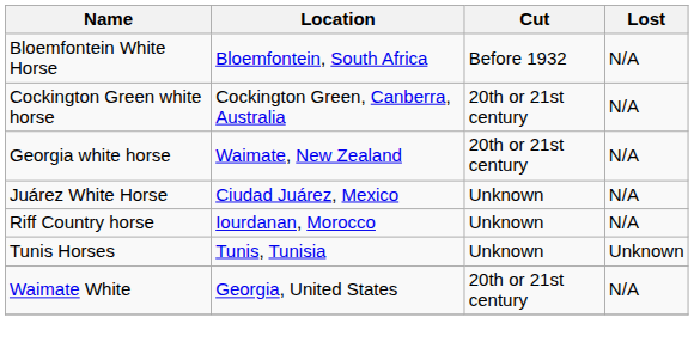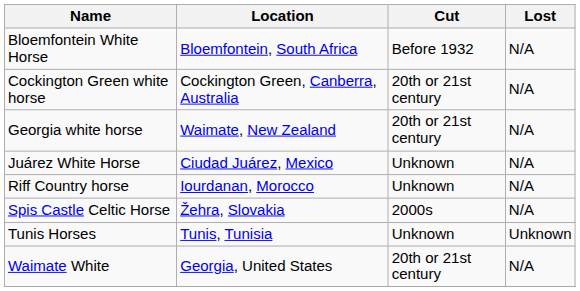+ row: Spis Castle Celtic Horse | Žehra, Slovakia | 2000s | N/A
